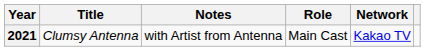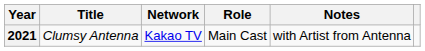columns swapped: Network <-> Notes
